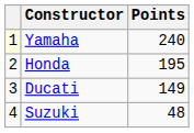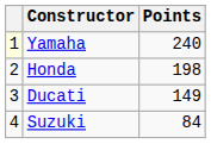Honda | Points: 195 -> 198
Suzuki | Points: 48 -> 84
